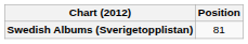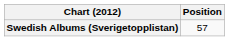Swedish Albums (Sverigetopplistan) | Position: 81 -> 57
